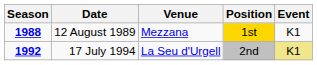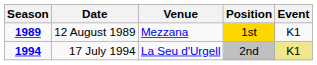12 August 1989 | Season: 1988 -> 1989
17 July 1994 | Season: 1992 -> 1994
